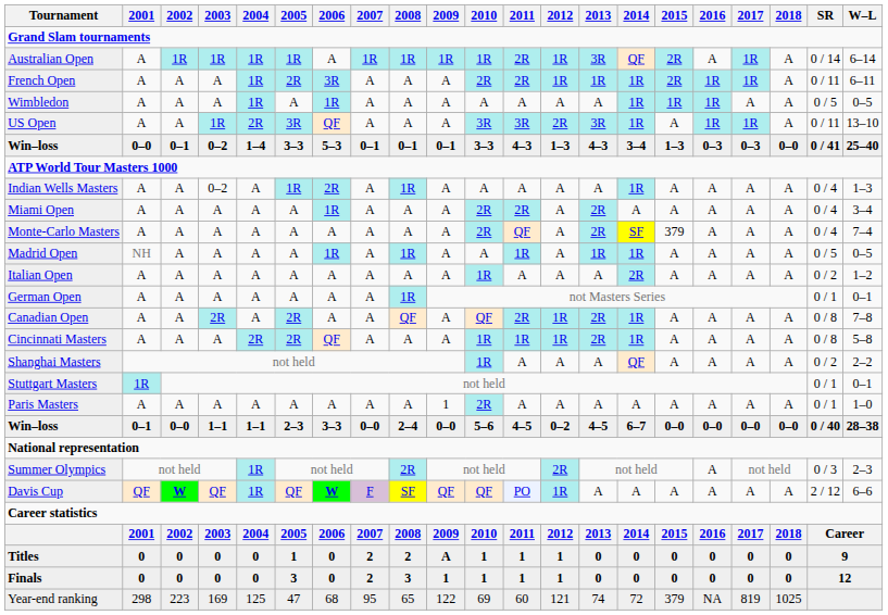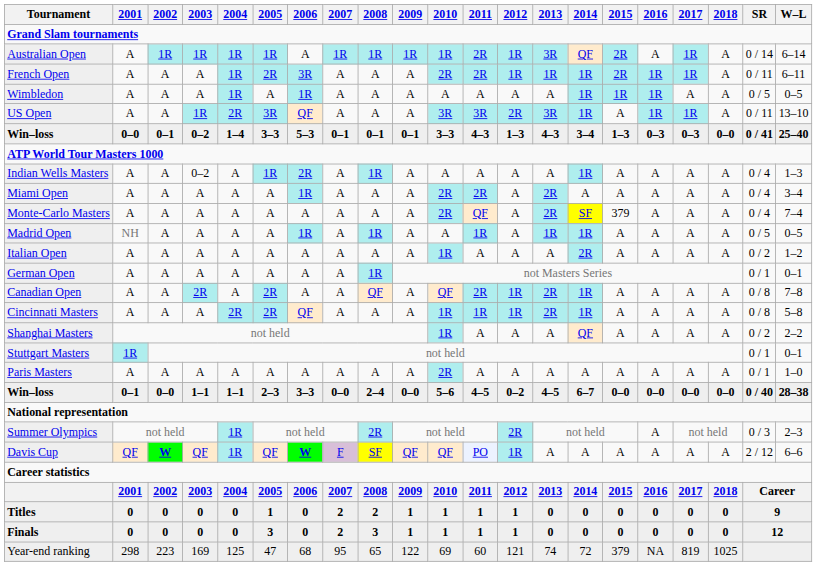Paris Masters | 2009: 1 -> A
Titles | 2009: A -> 1
